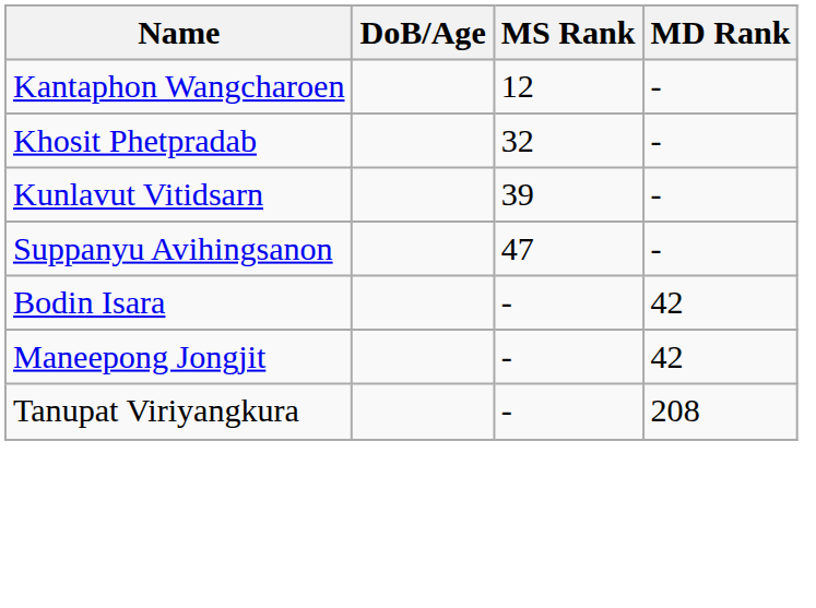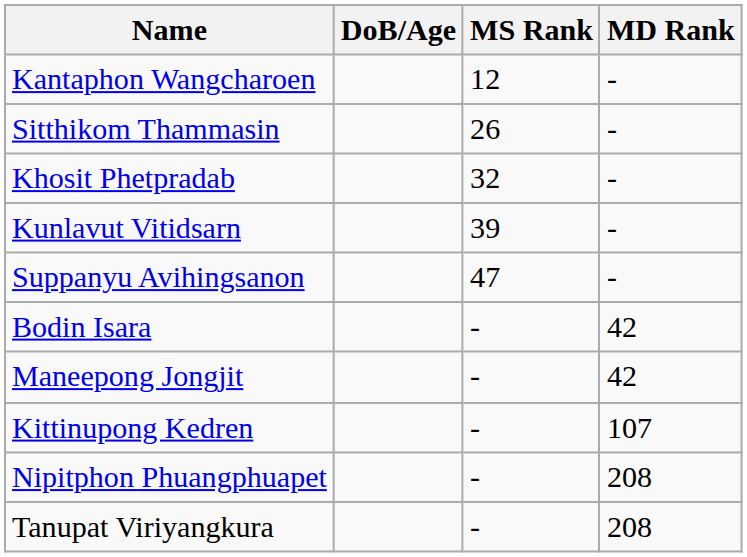+ row: Sitthikom Thammasin | 26 | -
+ row: Kittinupong Kedren | - | 107
+ row: Nipitphon Phuangphuapet | - | 208
